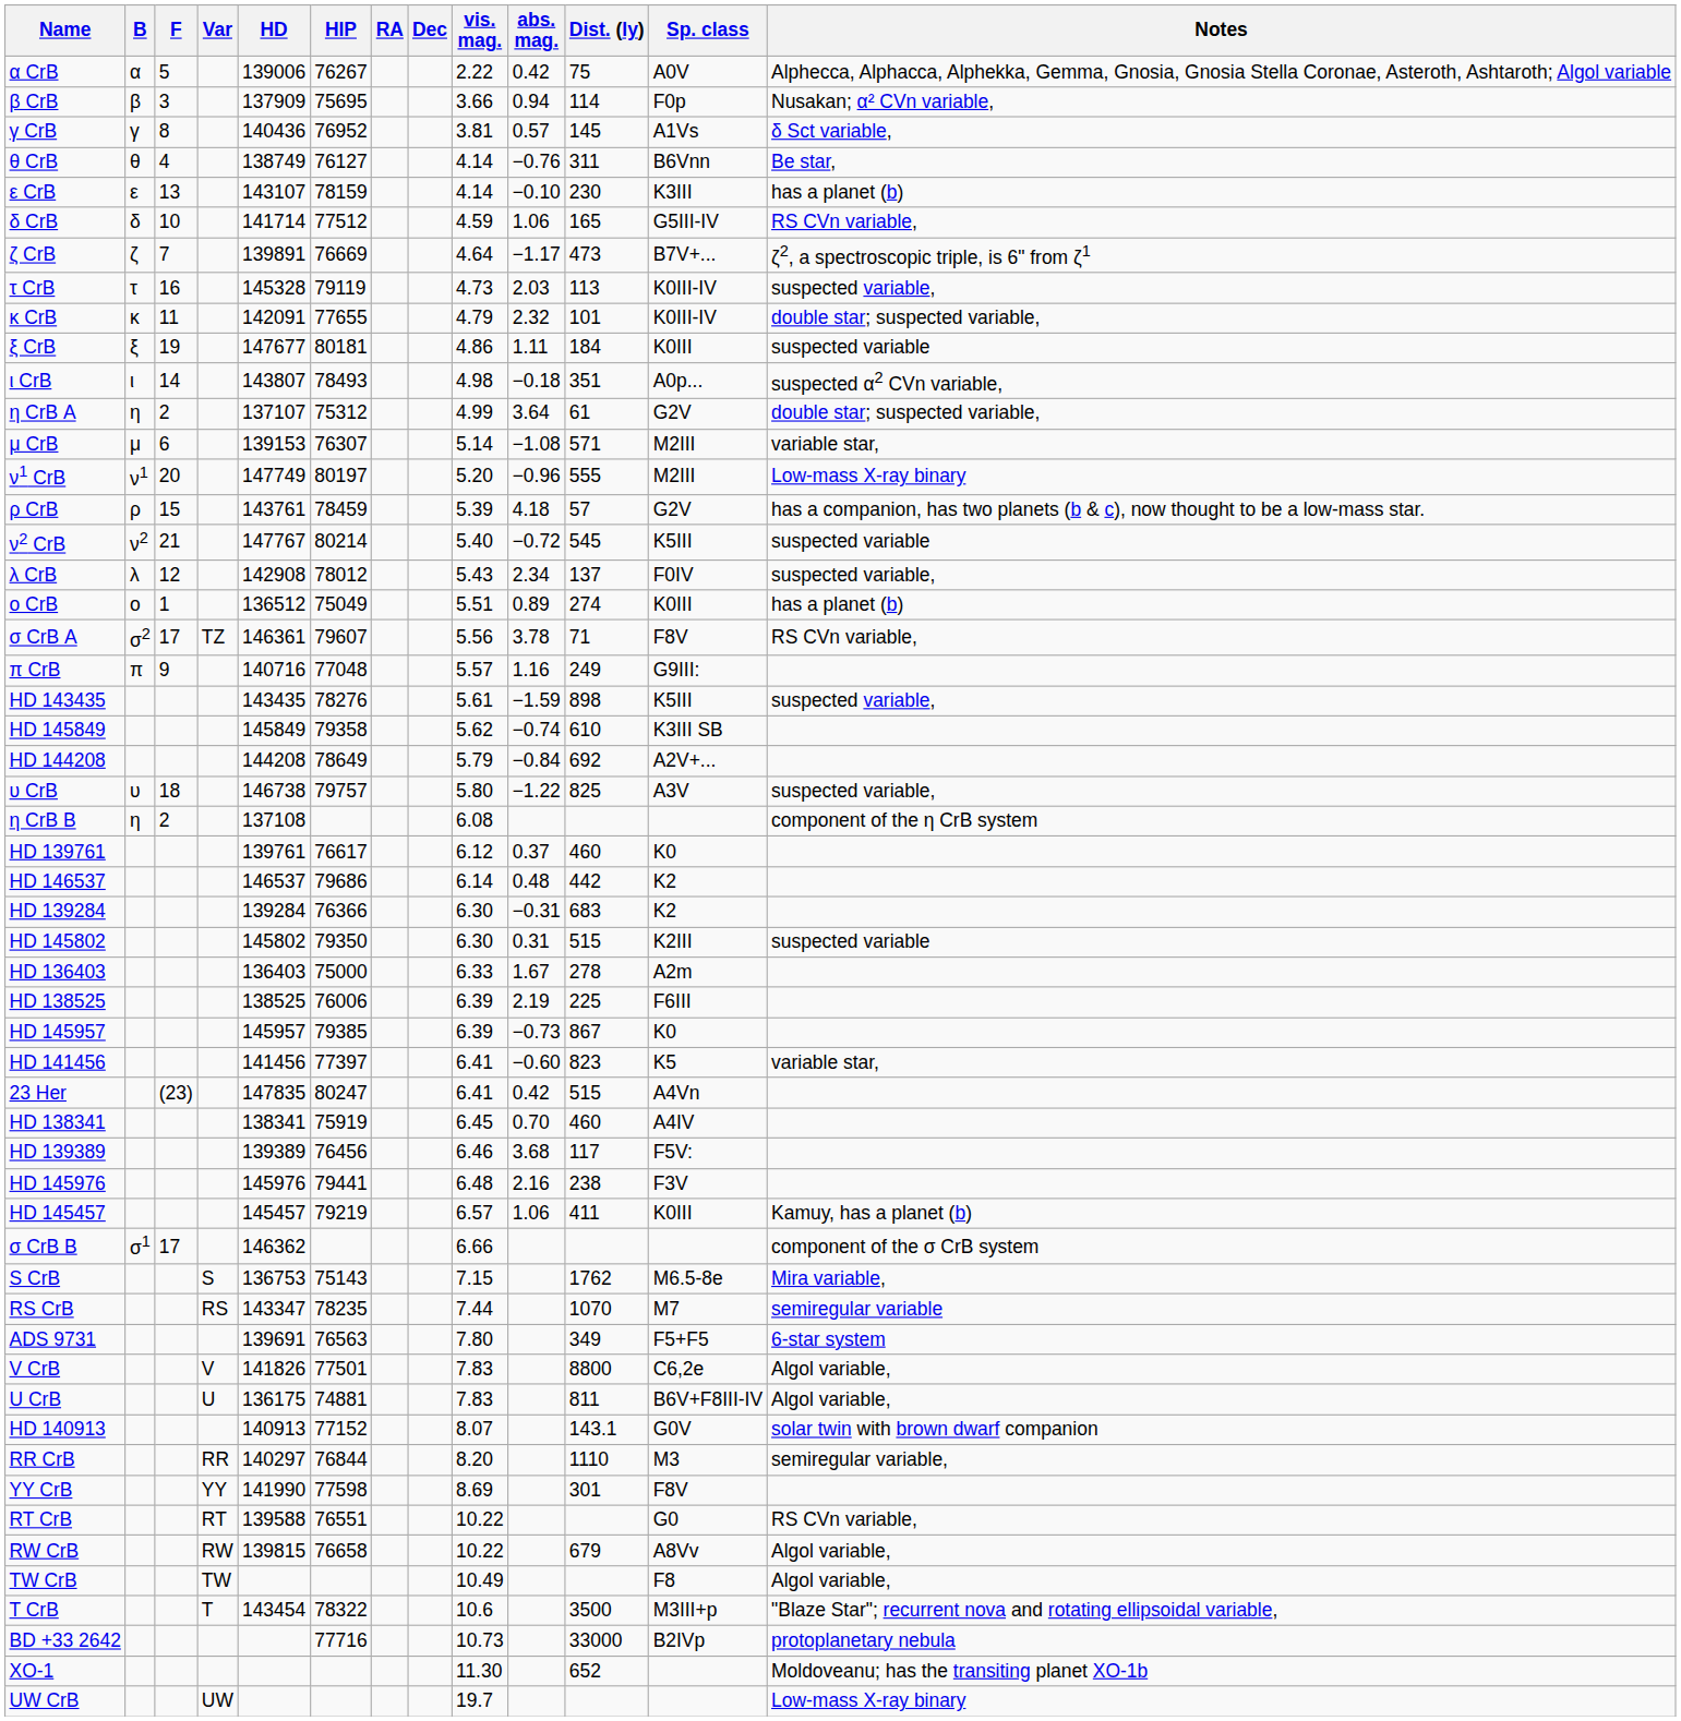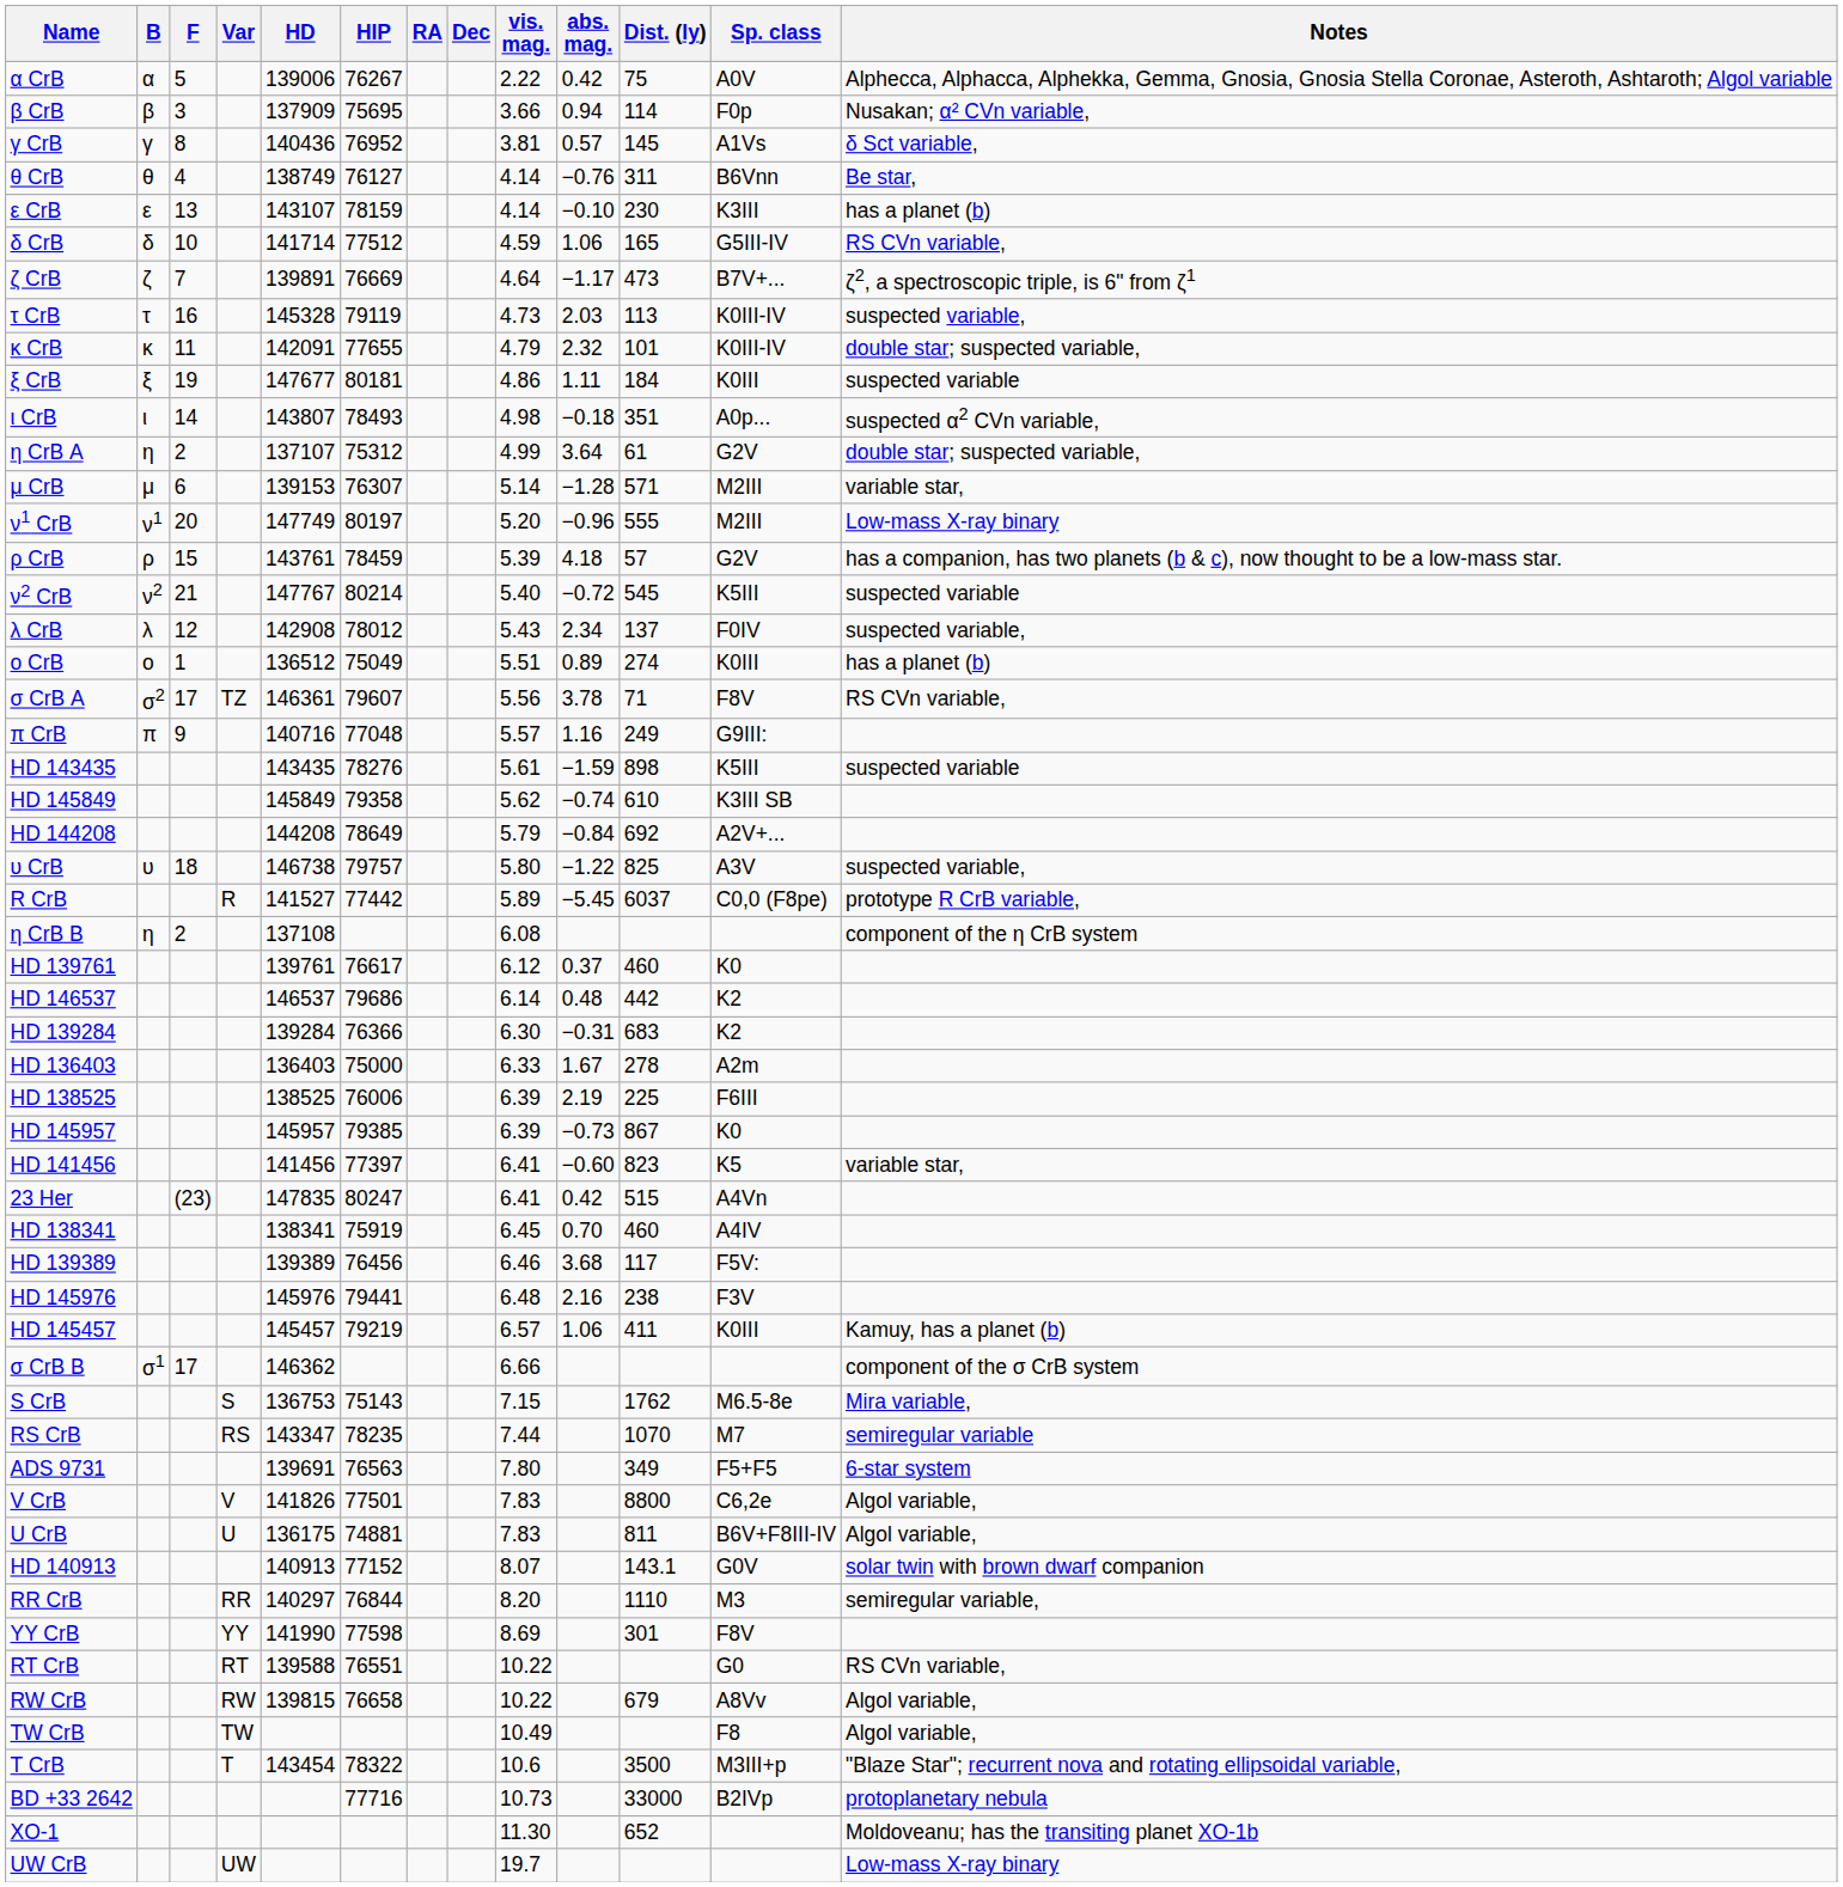μ CrB | abs. mag.: −1.08 -> −1.28
HD 143435 | Notes: suspected variable, -> suspected variable
+ row: R CrB | R | 141527 | 77442 | 5.89 | −5.45 | 6037 | C0,0 (F8pe) | prototype R CrB variable,
- row: HD 145802 | 145802 | 79350 | 6.30 | 0.31 | 515 | K2III | suspected variable
